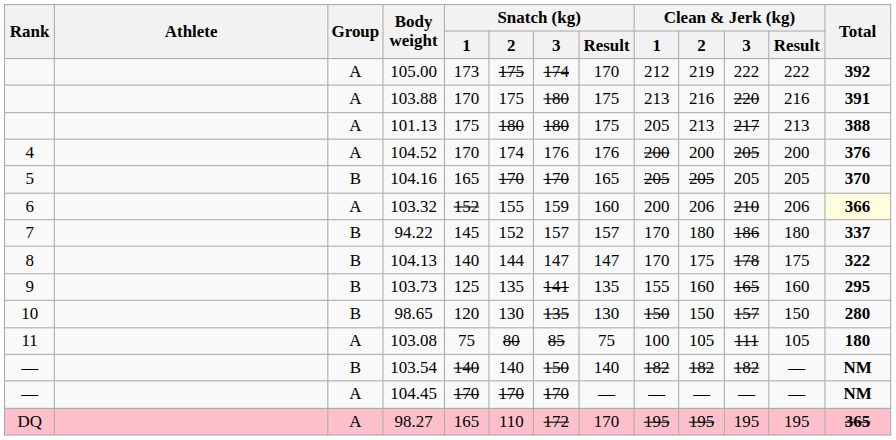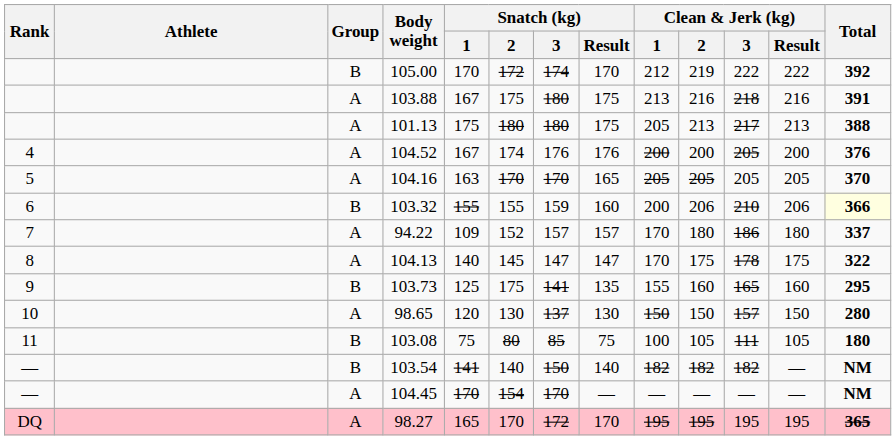105.00 | Group: A -> B
105.00 | Snatch (kg) / 1: 173 -> 170
105.00 | Snatch (kg) / 2: 175 -> 172
103.88 | Snatch (kg) / 1: 170 -> 167
103.88 | Clean & Jerk (kg) / 3: 220 -> 218
104.52 | Snatch (kg) / 1: 170 -> 167
104.16 | Group: B -> A
104.16 | Snatch (kg) / 1: 165 -> 163
103.32 | Group: A -> B
103.32 | Snatch (kg) / 1: 152 -> 155
94.22 | Group: B -> A
94.22 | Snatch (kg) / 1: 145 -> 109
104.13 | Group: B -> A
104.13 | Snatch (kg) / 2: 144 -> 145
103.73 | Snatch (kg) / 2: 135 -> 175
98.65 | Group: B -> A
98.65 | Snatch (kg) / 3: 135 -> 137
103.08 | Group: A -> B
103.54 | Snatch (kg) / 1: 140 -> 141
104.45 | Snatch (kg) / 2: 170 -> 154
98.27 | Snatch (kg) / 2: 110 -> 170
